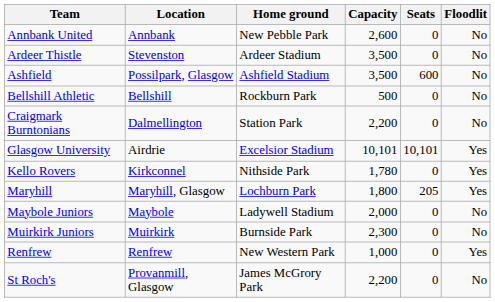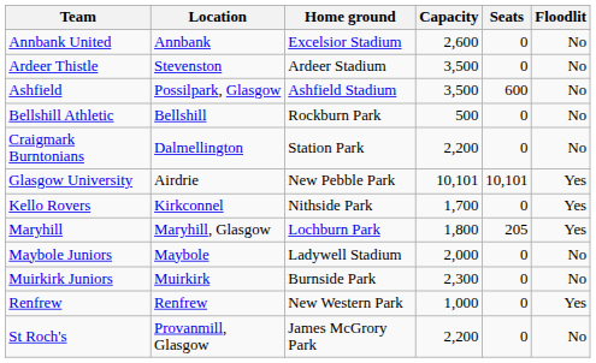Annbank United | Home ground: New Pebble Park -> Excelsior Stadium
Glasgow University | Home ground: Excelsior Stadium -> New Pebble Park
Kello Rovers | Capacity: 1,780 -> 1,700
